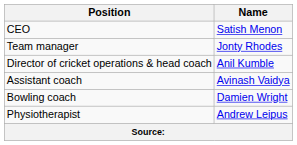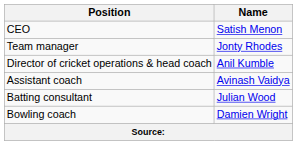+ row: Batting consultant | Julian Wood
- row: Physiotherapist | Andrew Leipus
